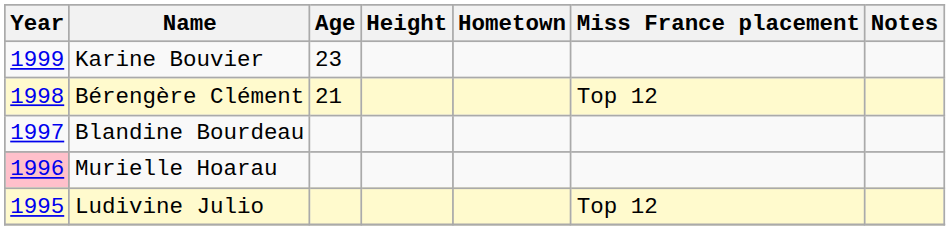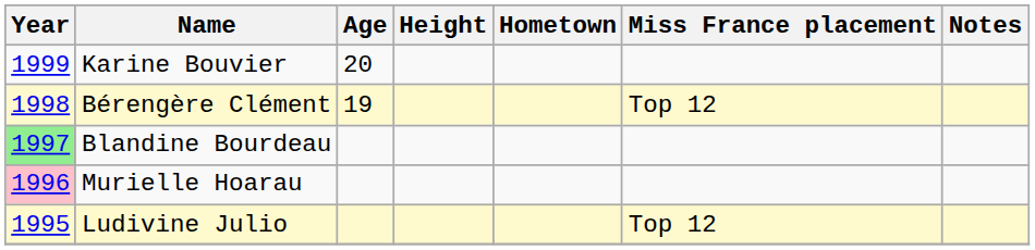Karine Bouvier | Age: 23 -> 20
Bérengère Clément | Age: 21 -> 19
Blandine Bourdeau | Year: no background -> lightgreen background
